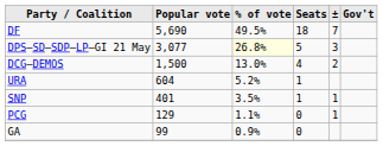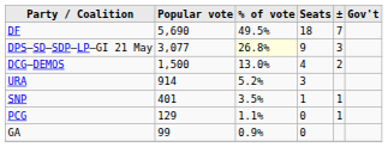DPS–SD–SDP–LP–GI 21 May | Seats: 5 -> 9
URA | Popular vote: 604 -> 914
URA | Seats: 1 -> 3
